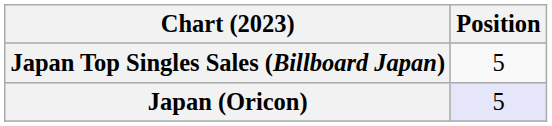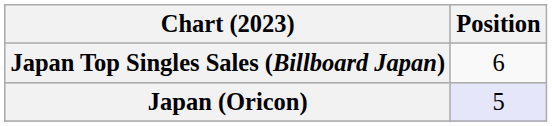Japan Top Singles Sales (Billboard Japan) | Position: 5 -> 6
